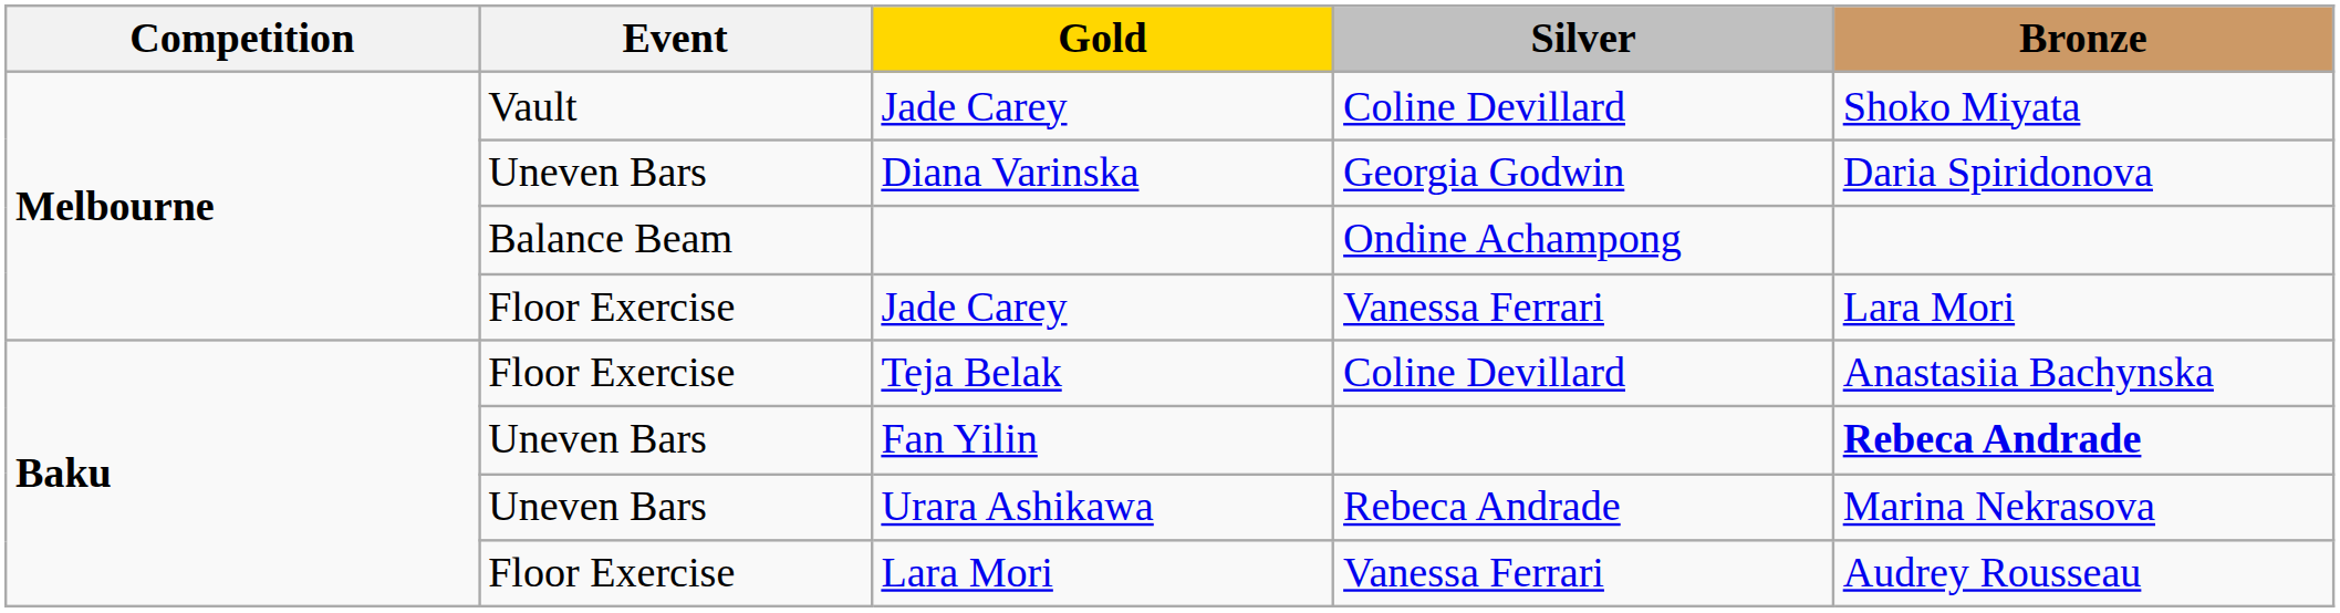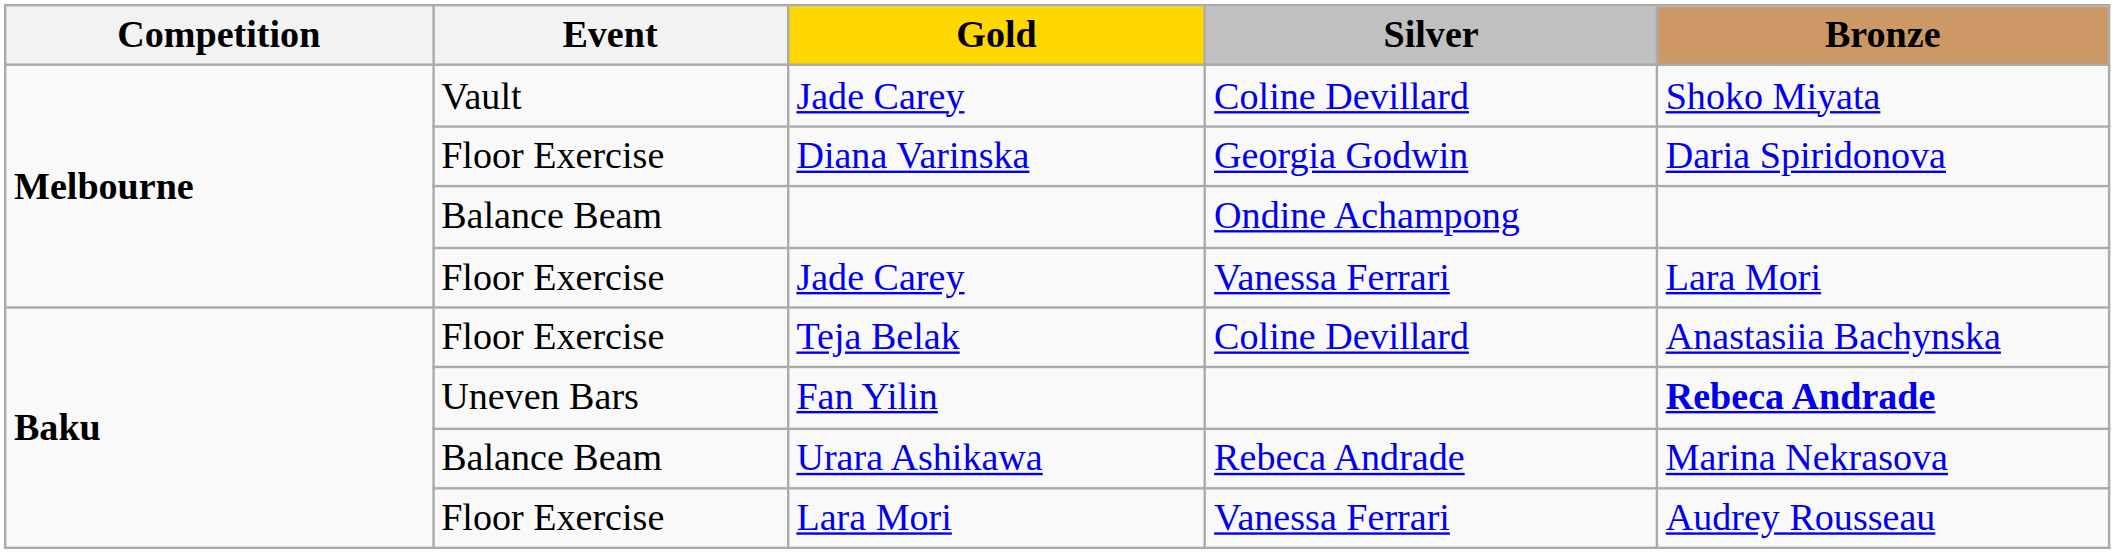Diana Varinska | Event: Uneven Bars -> Floor Exercise
Urara Ashikawa | Event: Uneven Bars -> Balance Beam
